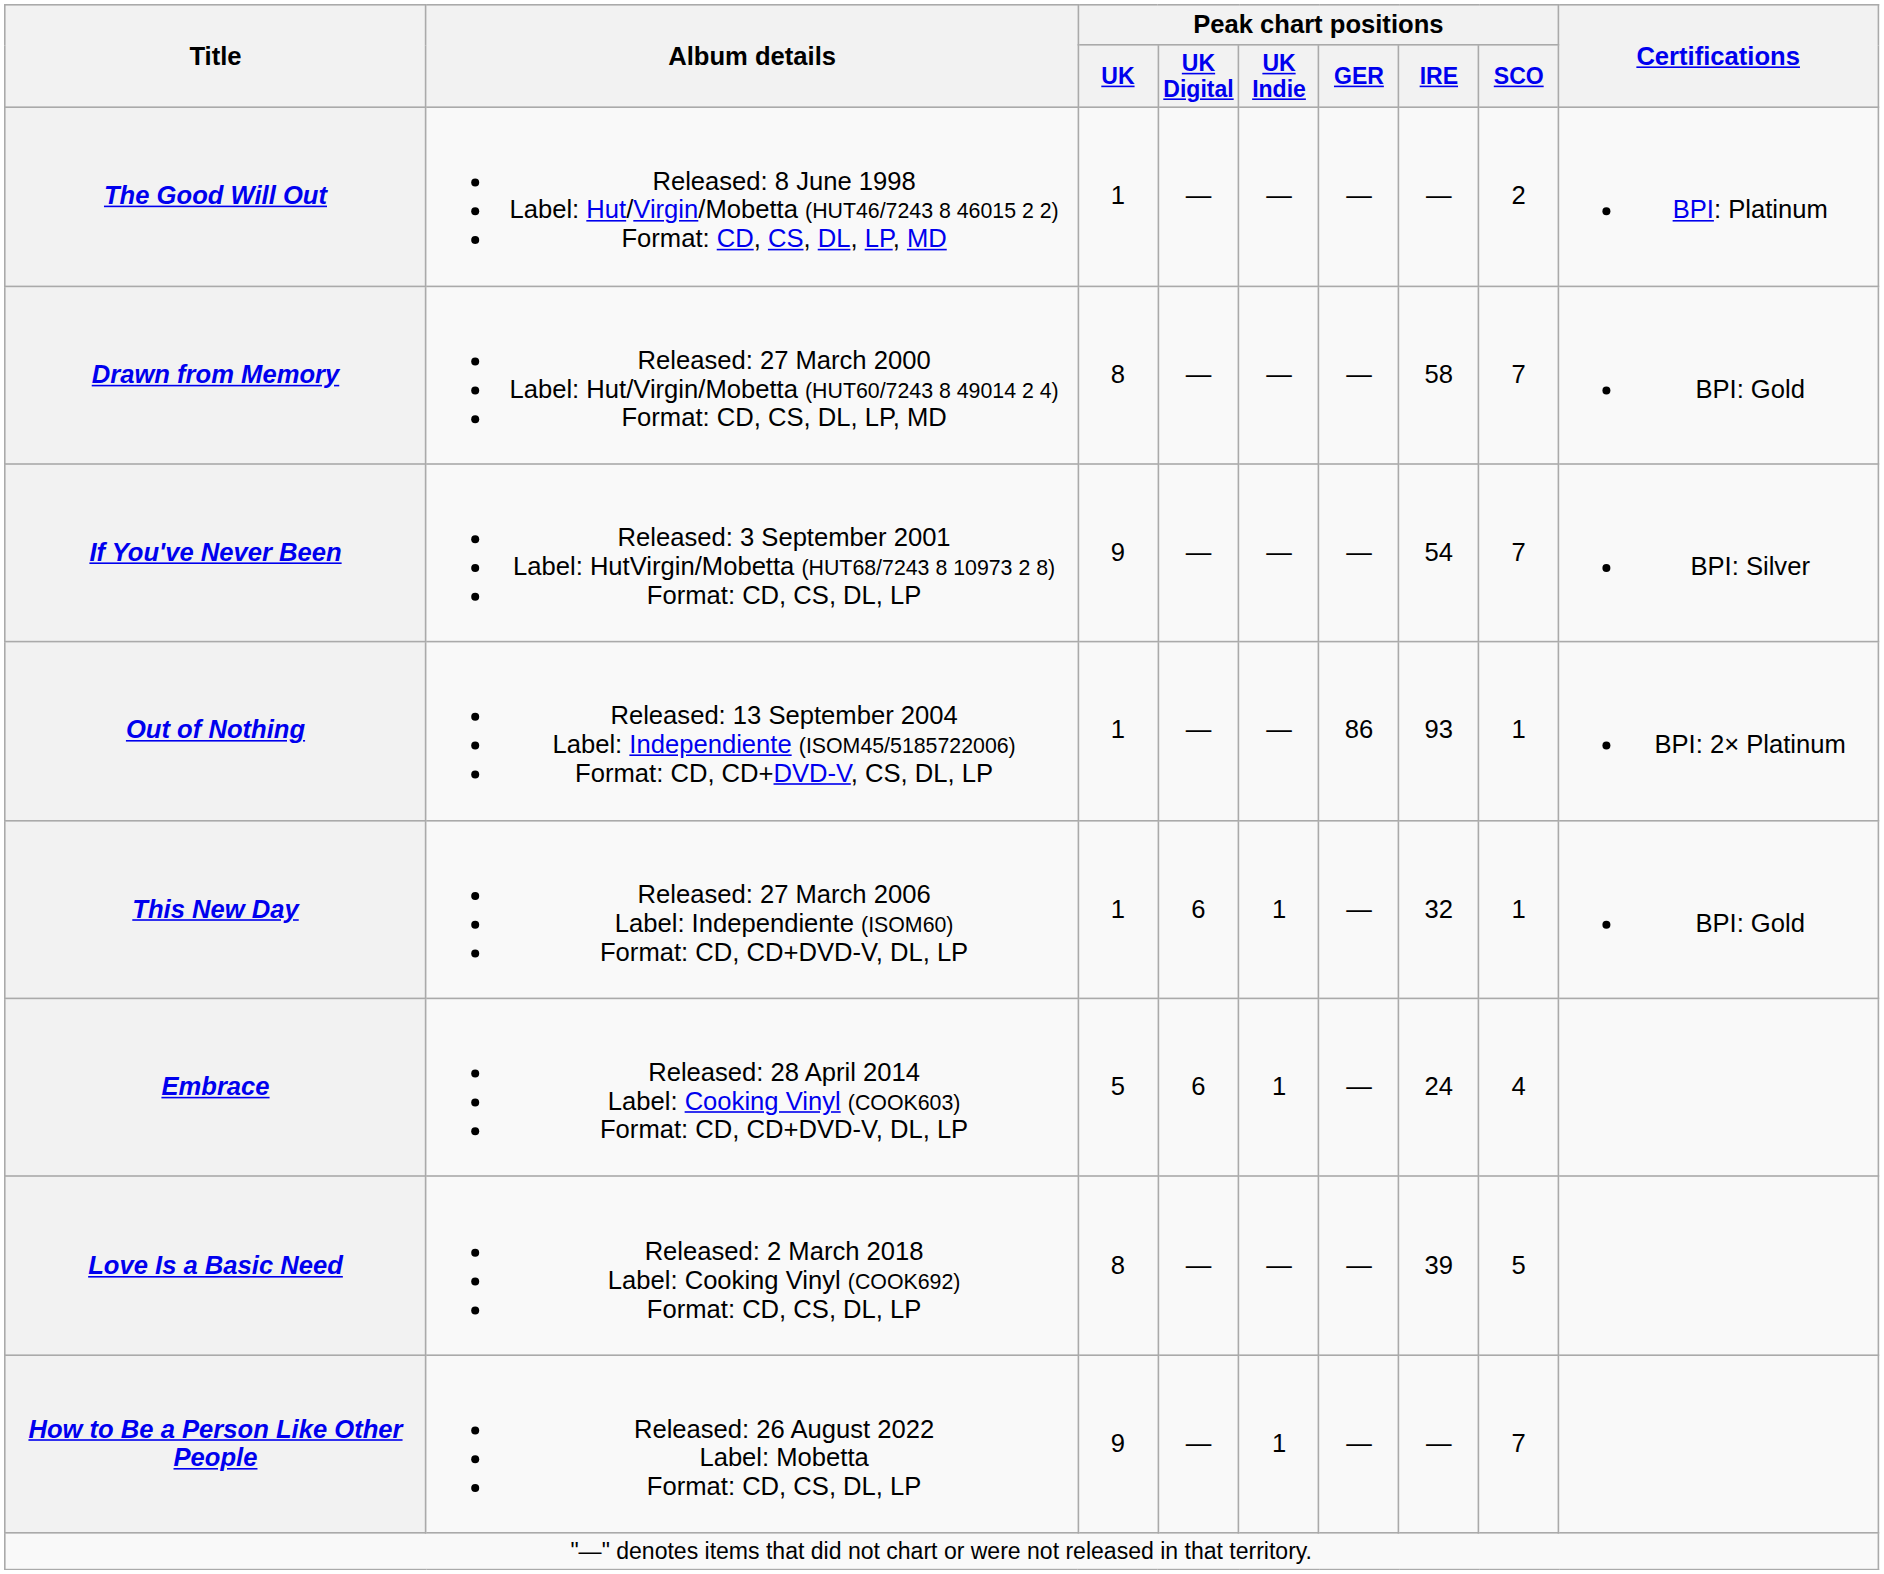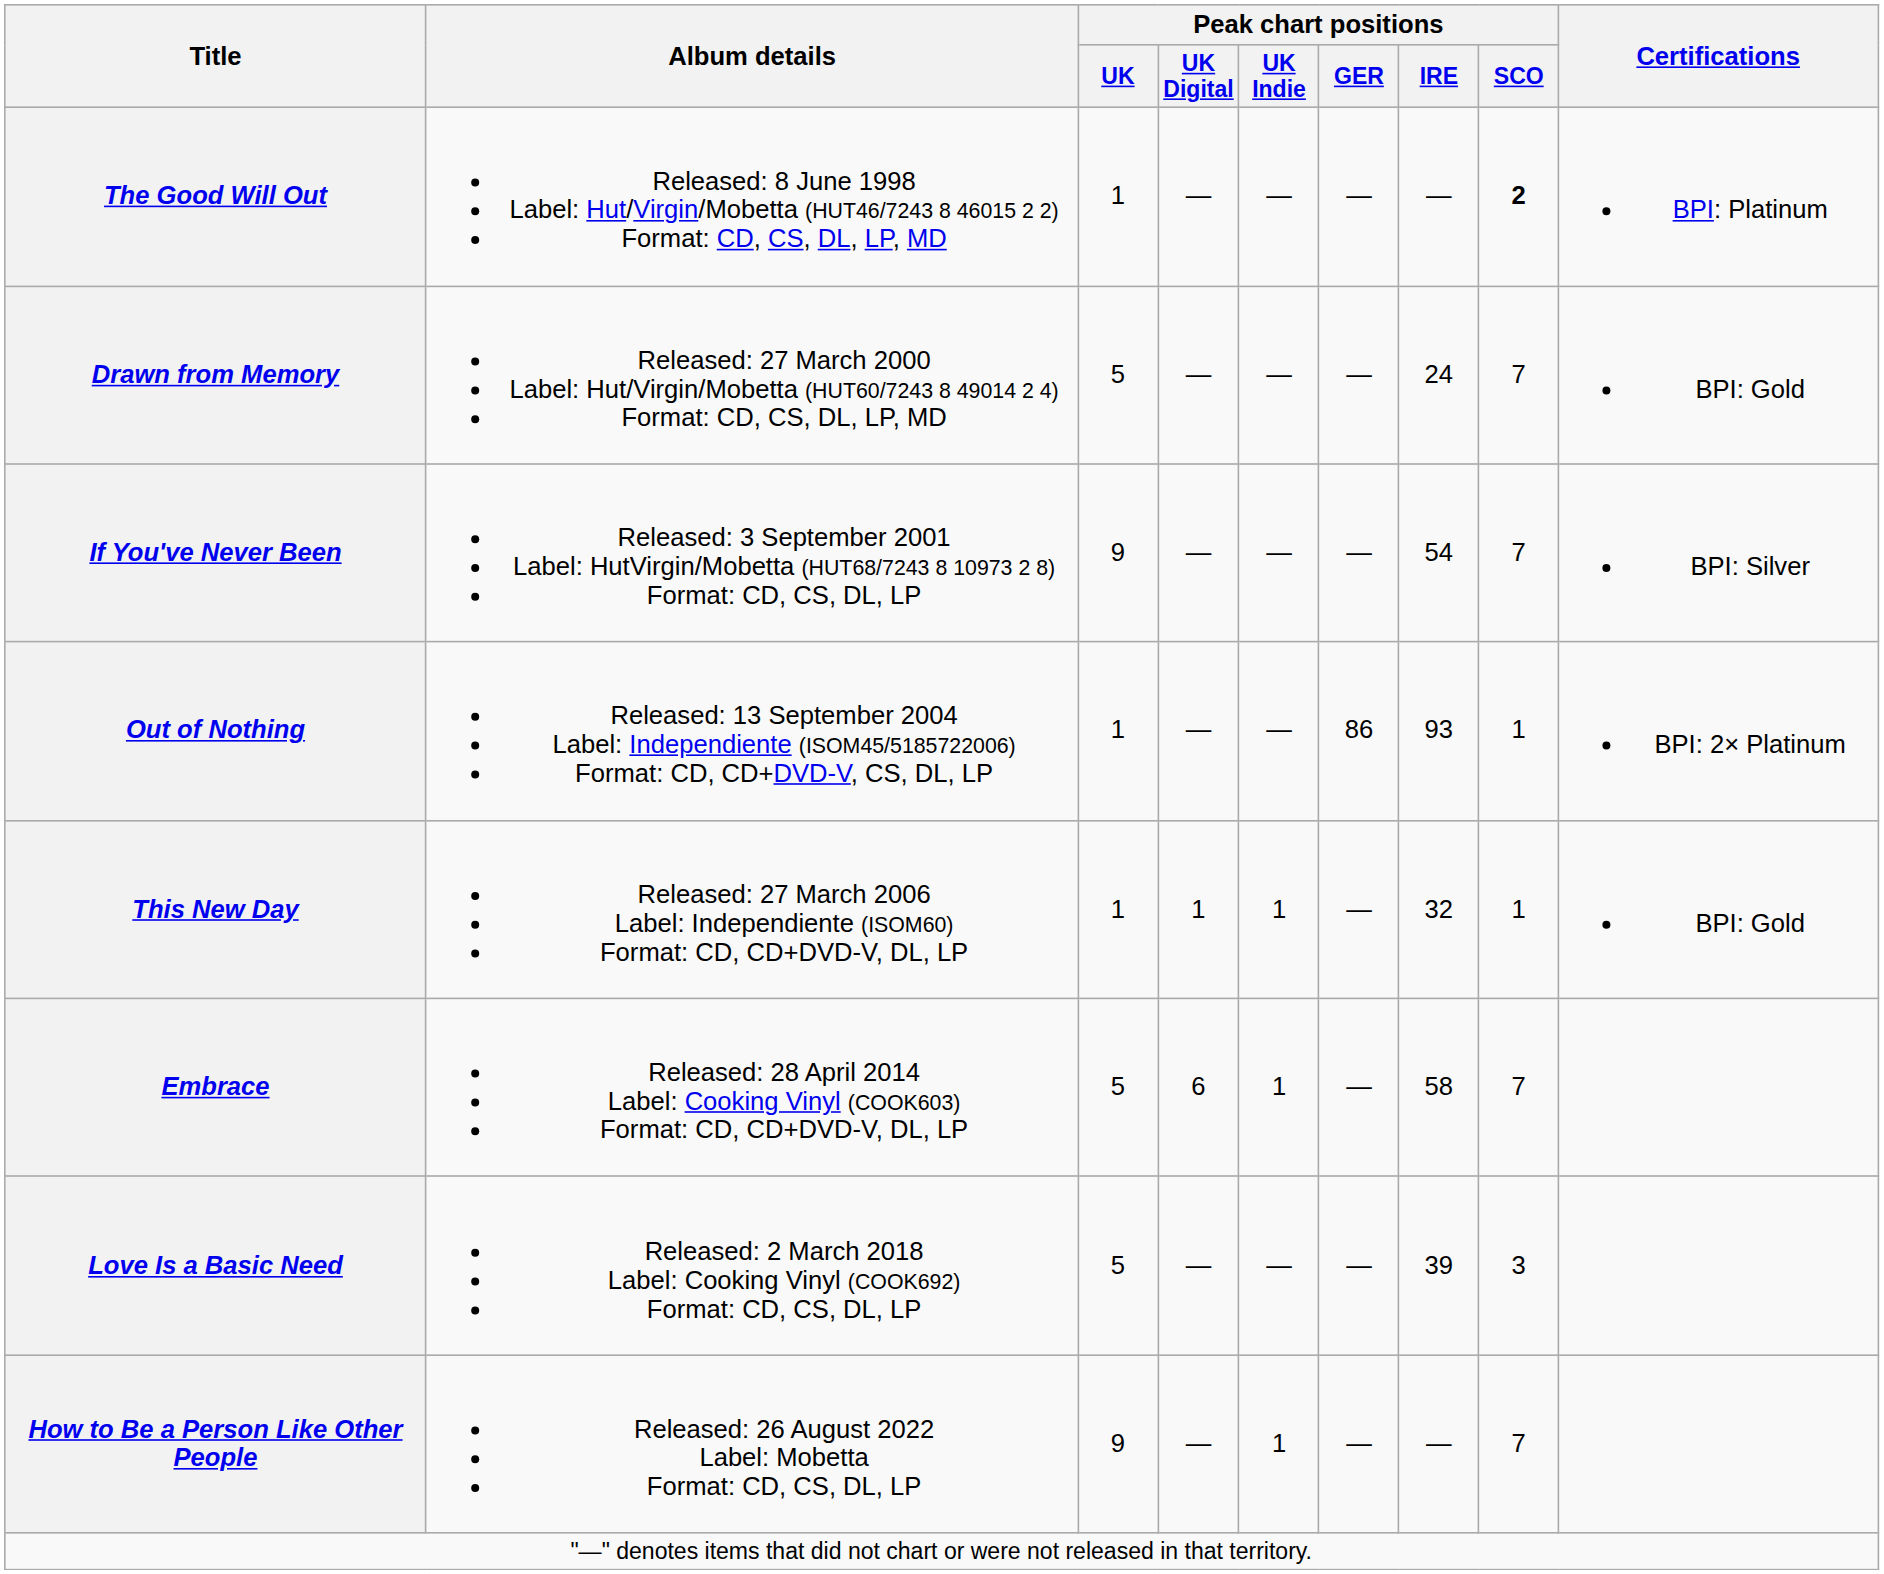The Good Will Out | Peak chart positions / SCO: normal -> bold
Drawn from Memory | Peak chart positions / UK: 8 -> 5
Drawn from Memory | Peak chart positions / IRE: 58 -> 24
This New Day | Peak chart positions / UK Digital: 6 -> 1
Embrace | Peak chart positions / IRE: 24 -> 58
Embrace | Peak chart positions / SCO: 4 -> 7
Love Is a Basic Need | Peak chart positions / UK: 8 -> 5
Love Is a Basic Need | Peak chart positions / SCO: 5 -> 3
